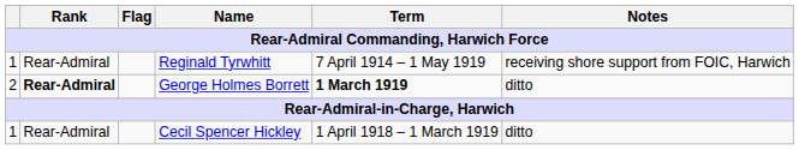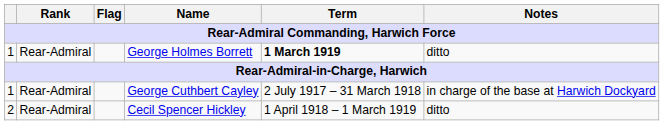- row: 1 | Rear-Admiral | Reginald Tyrwhitt | 7 April 1914 – 1 May 1919 | receiving shore support from FOIC, Harwich
George Holmes Borrett | column 1: 2 -> 1
George Holmes Borrett | Rank: bold -> normal
+ row: 1 | Rear-Admiral | George Cuthbert Cayley | 2 July 1917 – 31 March 1918 | in charge of the base at Harwich Dockyard
Cecil Spencer Hickley | column 1: 1 -> 2
